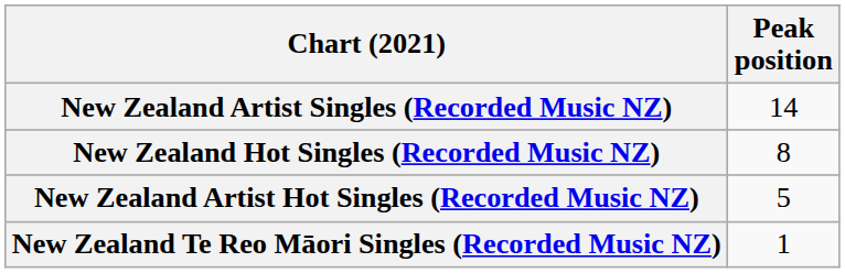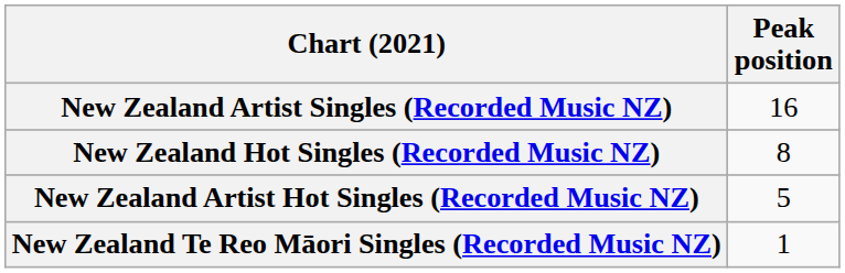New Zealand Artist Singles (Recorded Music NZ) | Peak position: 14 -> 16
